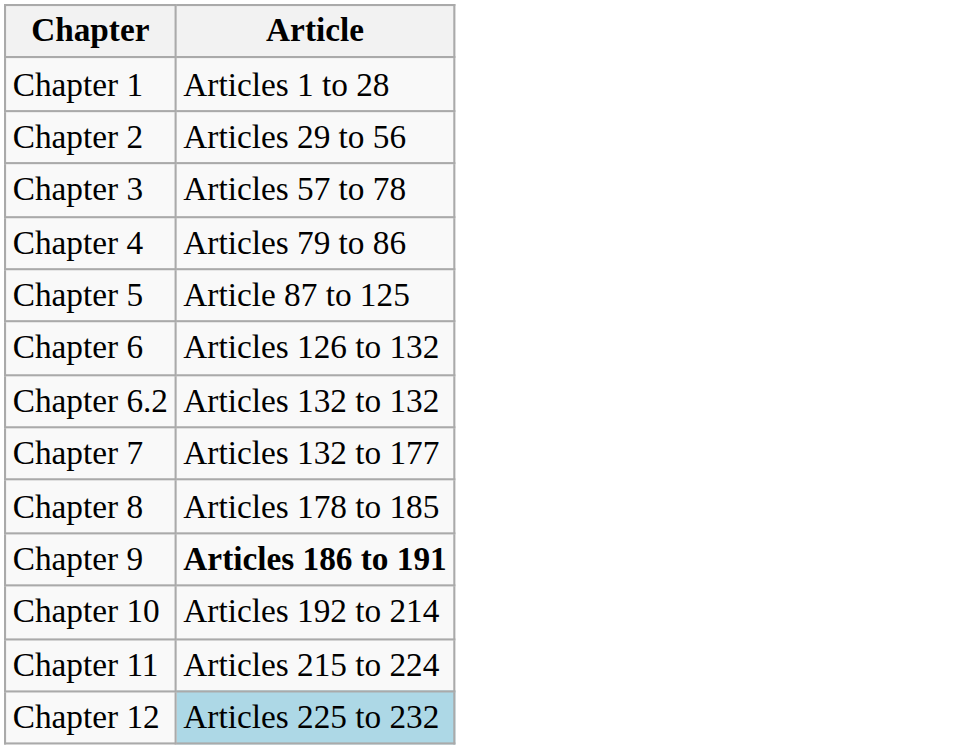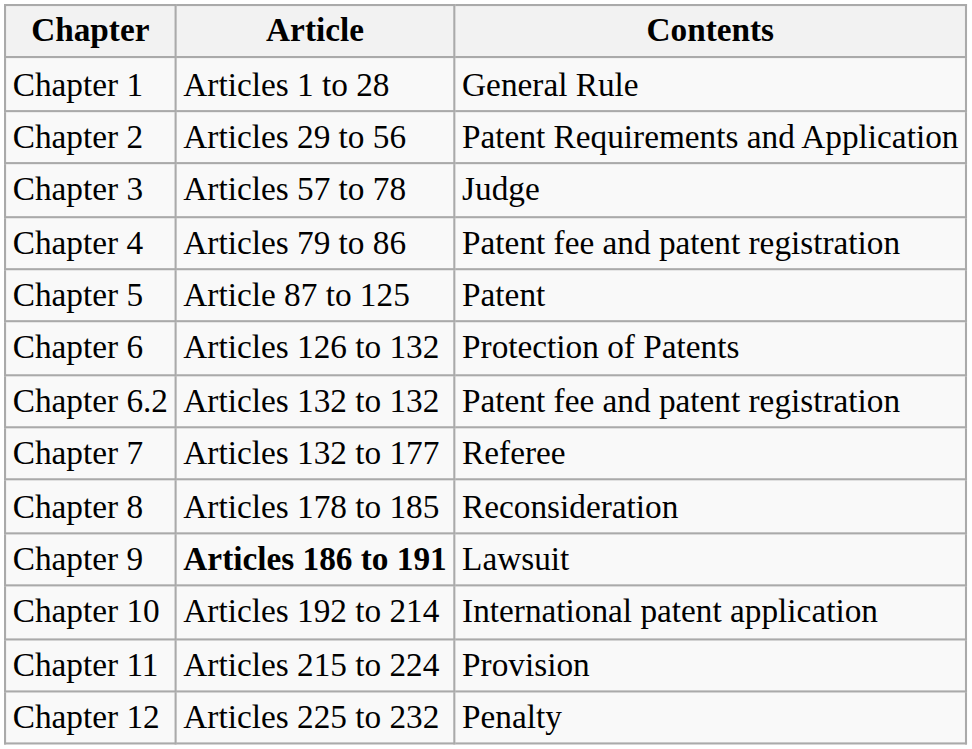+ column: Contents | General Rule | Patent Requirements and Application | Judge | Patent fee and patent registration | Patent | Protection of Patents | Patent fee and patent registration | Referee | Reconsideration | Lawsuit | International patent application | Provision | Penalty
Chapter 12 | Article: lightblue background -> no background
